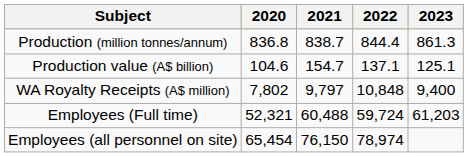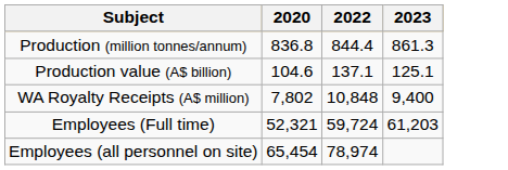- column: 2021 | 838.7 | 154.7 | 9,797 | 60,488 | 76,150
